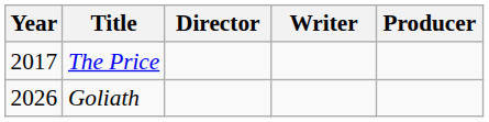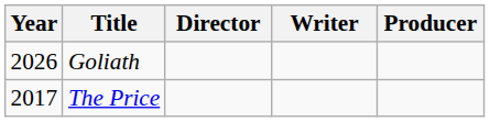rows swapped: The Price <-> Goliath
